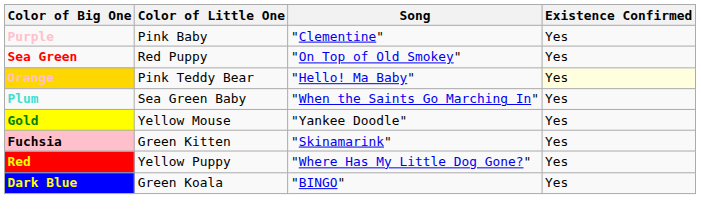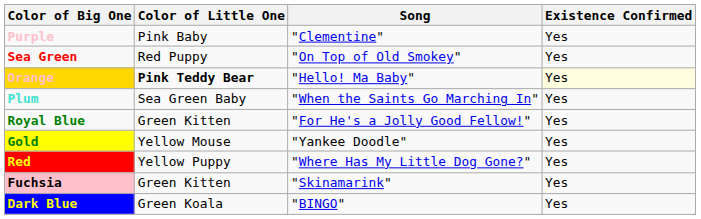Orange | Color of Little One: normal -> bold
+ row: Royal Blue | Green Kitten | "For He's a Jolly Good Fellow!" | Yes
rows swapped: Red <-> Fuchsia
